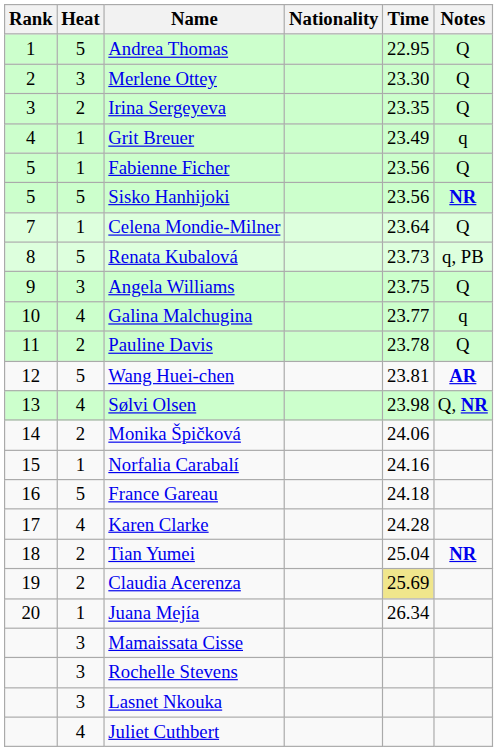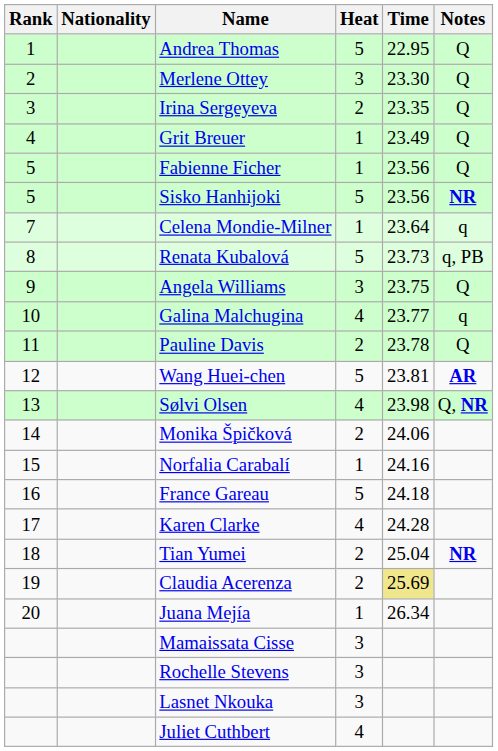columns swapped: Heat <-> Nationality
Grit Breuer | Notes: q -> Q
Celena Mondie-Milner | Notes: Q -> q
